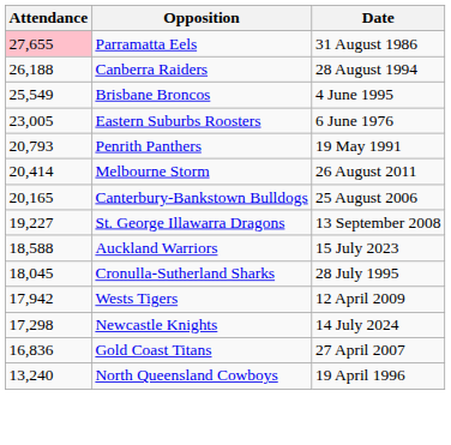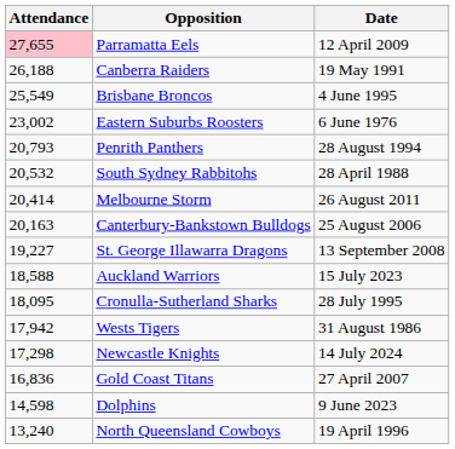Parramatta Eels | Date: 31 August 1986 -> 12 April 2009
Canberra Raiders | Date: 28 August 1994 -> 19 May 1991
Eastern Suburbs Roosters | Attendance: 23,005 -> 23,002
Penrith Panthers | Date: 19 May 1991 -> 28 August 1994
+ row: 20,532 | South Sydney Rabbitohs | 28 April 1988
Canterbury-Bankstown Bulldogs | Attendance: 20,165 -> 20,163
Cronulla-Sutherland Sharks | Attendance: 18,045 -> 18,095
Wests Tigers | Date: 12 April 2009 -> 31 August 1986
+ row: 14,598 | Dolphins | 9 June 2023
